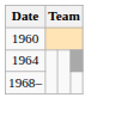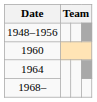+ row: 1948–1956
